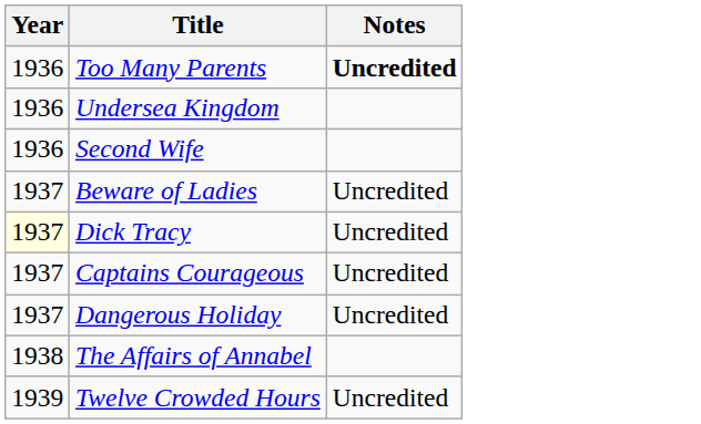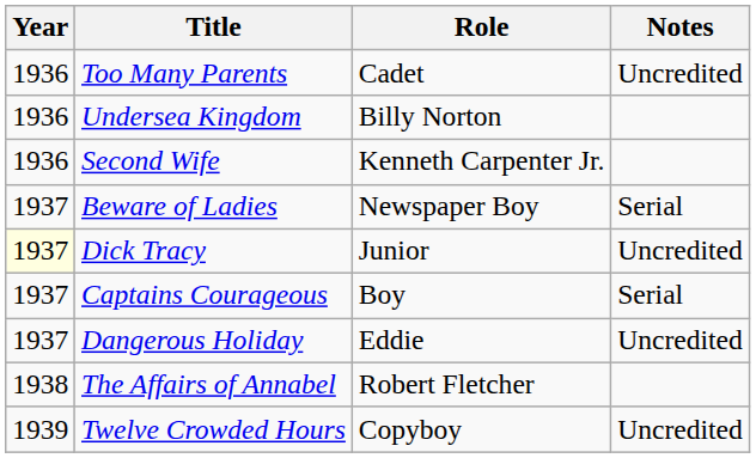+ column: Role | Cadet | Billy Norton | Kenneth Carpenter Jr. | Newspaper Boy | Junior | Boy | Eddie | Robert Fletcher | Copyboy
Too Many Parents | Notes: bold -> normal
Beware of Ladies | Notes: Uncredited -> Serial
Captains Courageous | Notes: Uncredited -> Serial
